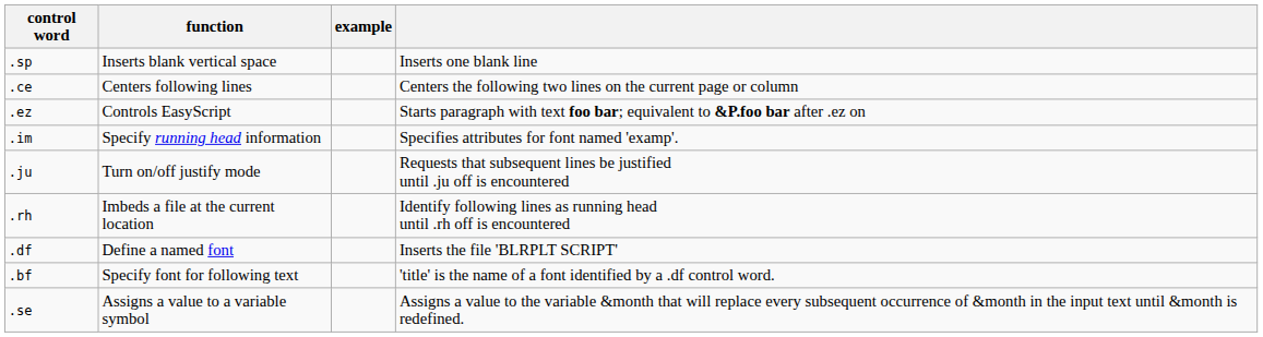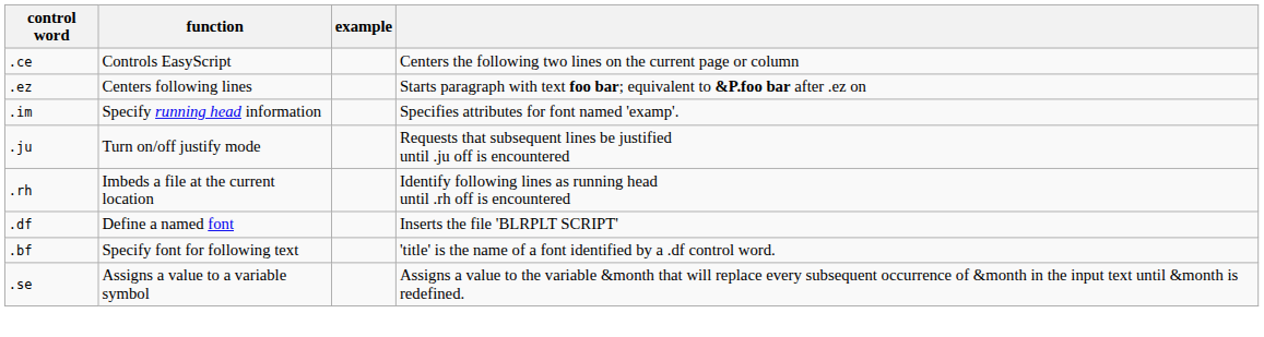- row: .sp | Inserts blank vertical space | Inserts one blank line
.ce | function: Centers following lines -> Controls EasyScript
.ez | function: Controls EasyScript -> Centers following lines
